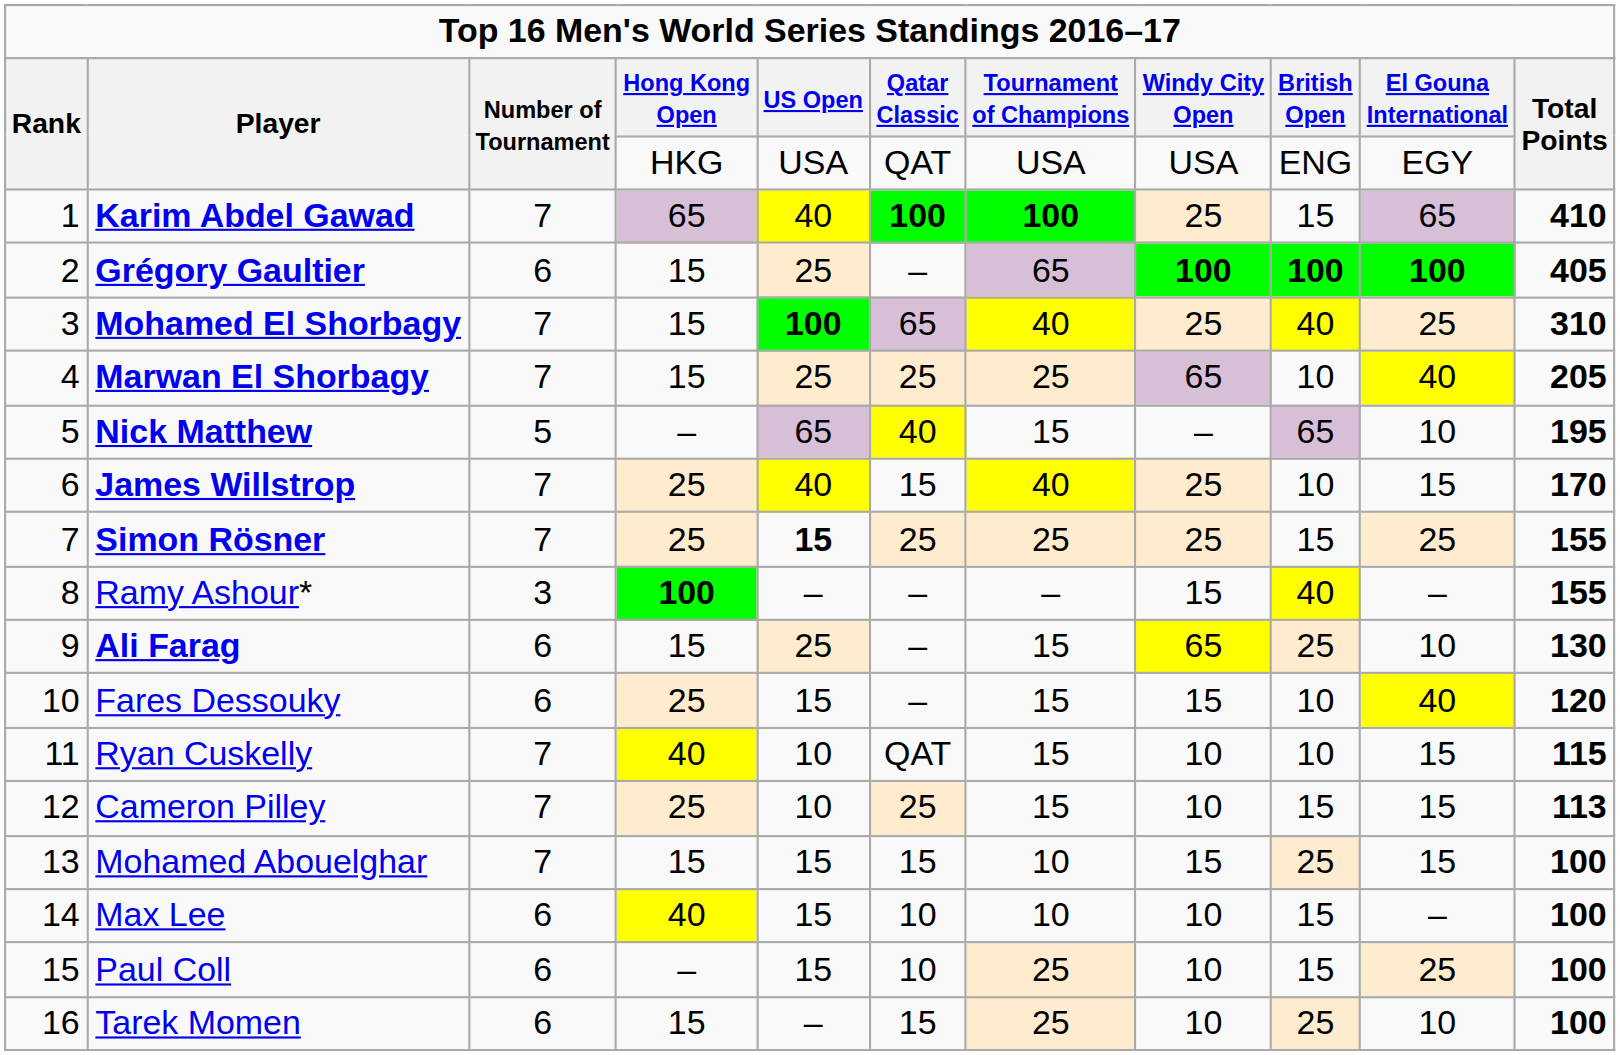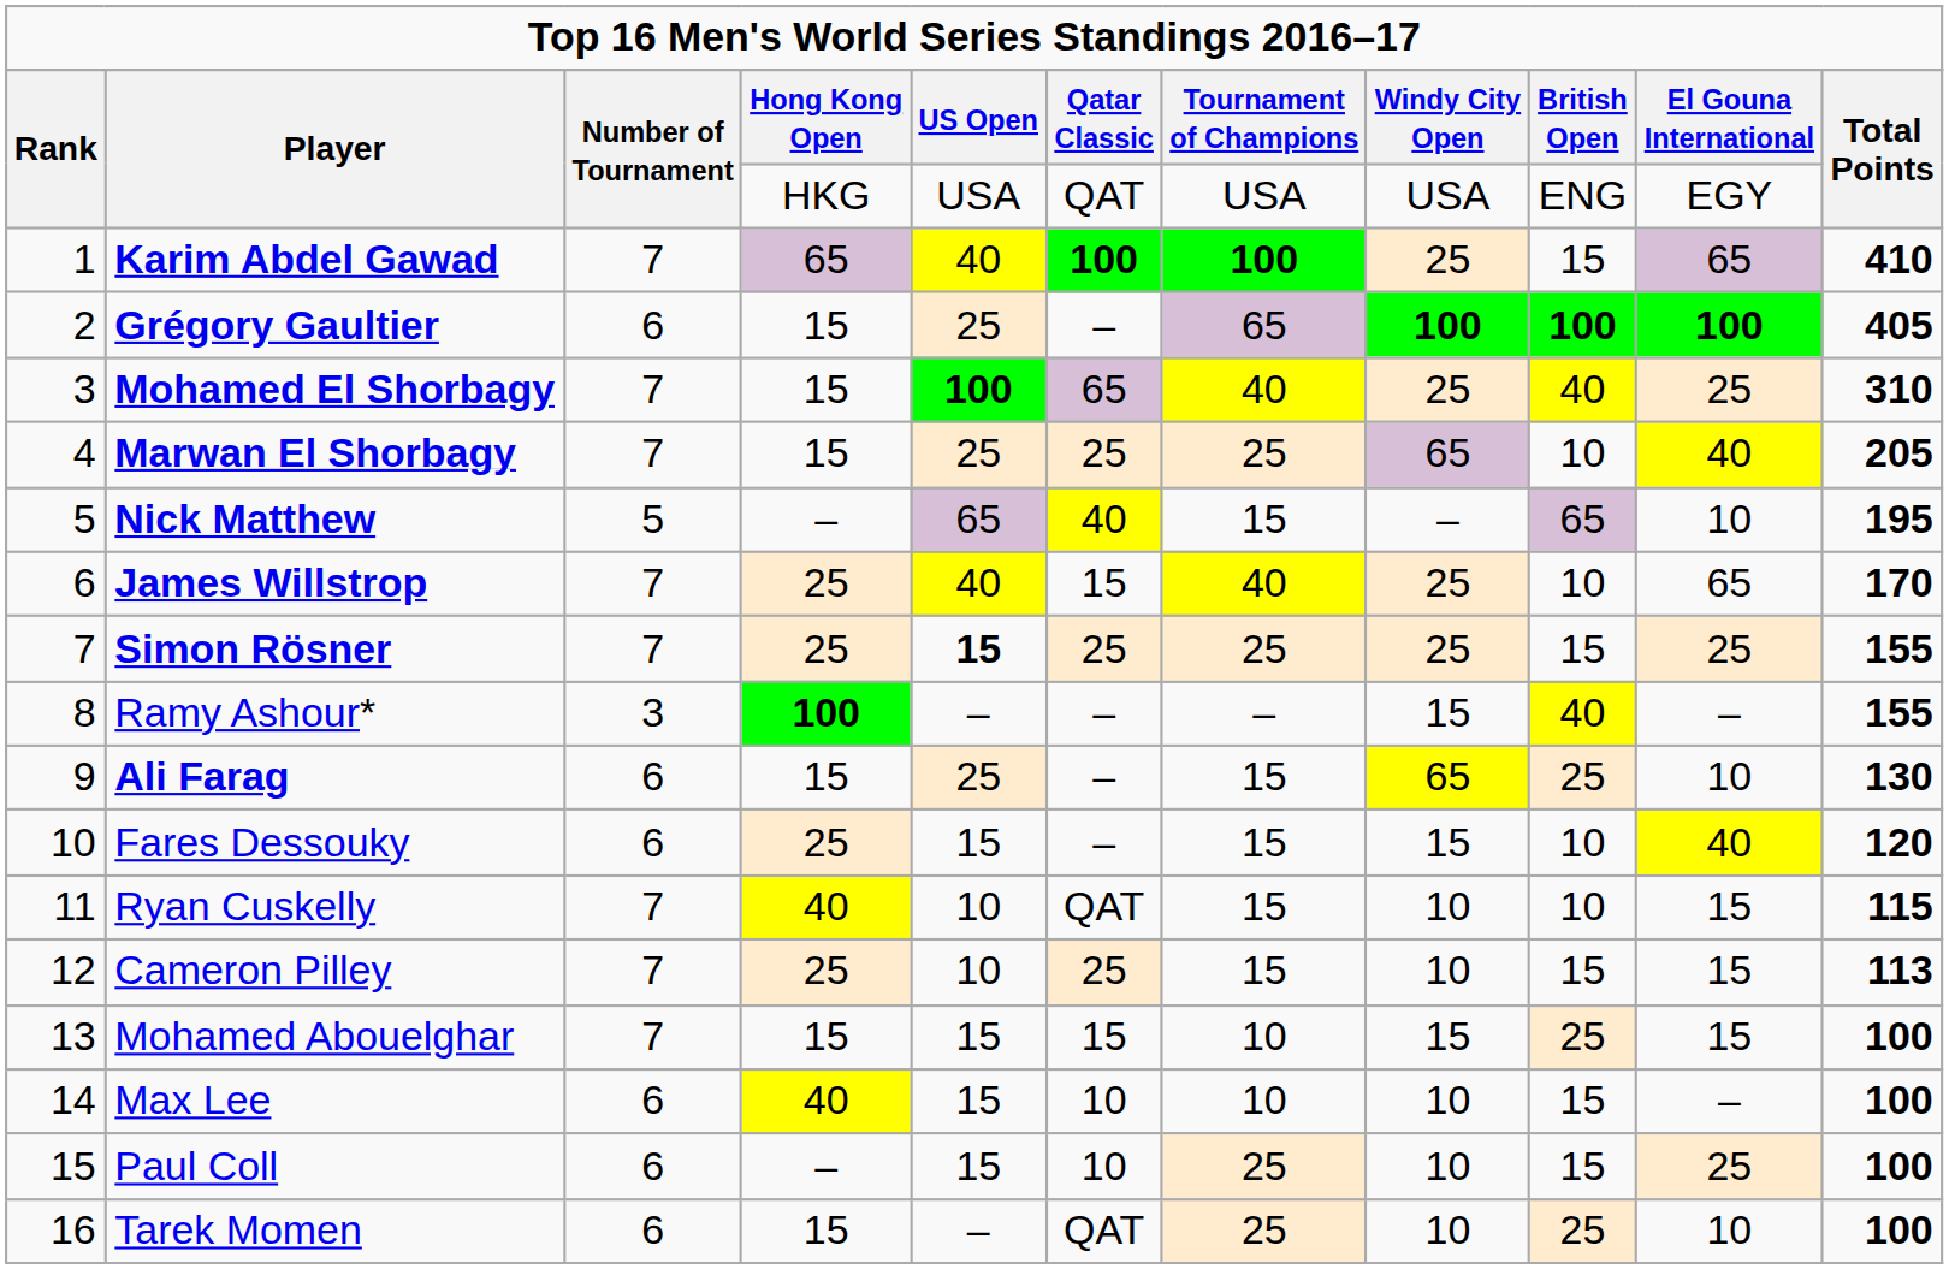James Willstrop | column 10: 15 -> 65
Tarek Momen | column 6: 15 -> QAT
